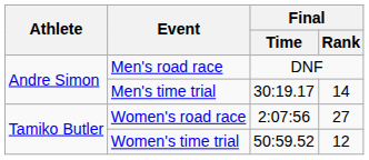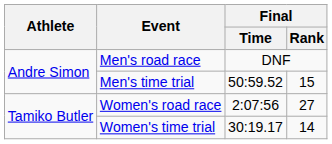Men's time trial | Final / Time: 30:19.17 -> 50:59.52
Men's time trial | Final / Rank: 14 -> 15
Women's time trial | Final / Time: 50:59.52 -> 30:19.17
Women's time trial | Final / Rank: 12 -> 14
